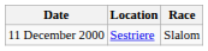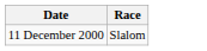- column: Location | Sestriere
